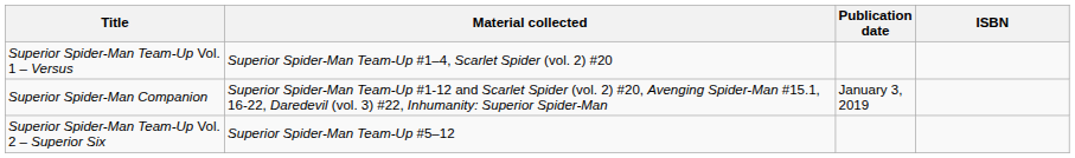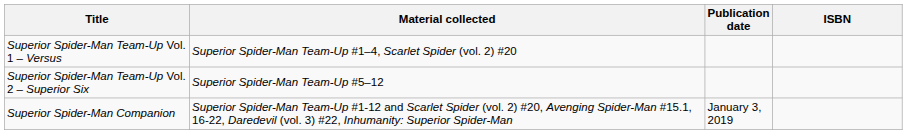rows swapped: Superior Spider-Man Team-Up Vol. 2 – Superior Six <-> Superior Spider-Man Companion
